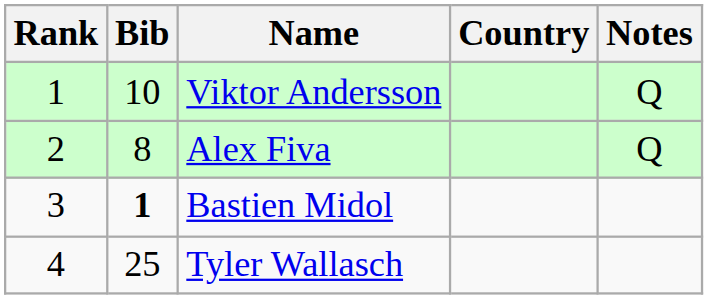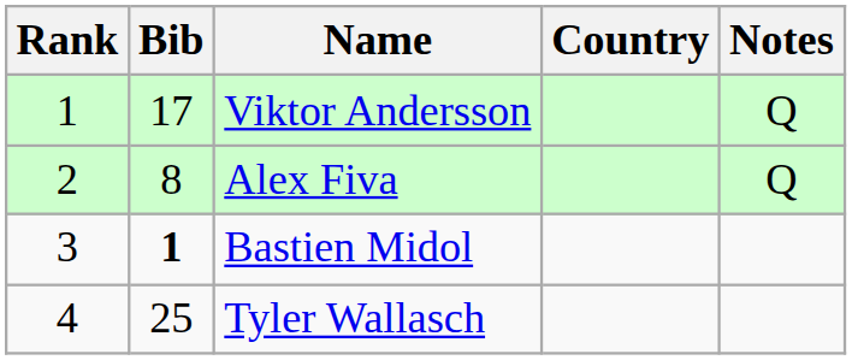Viktor Andersson | Bib: 10 -> 17
